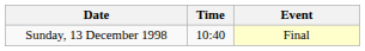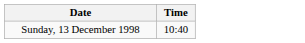- column: Event | Final
